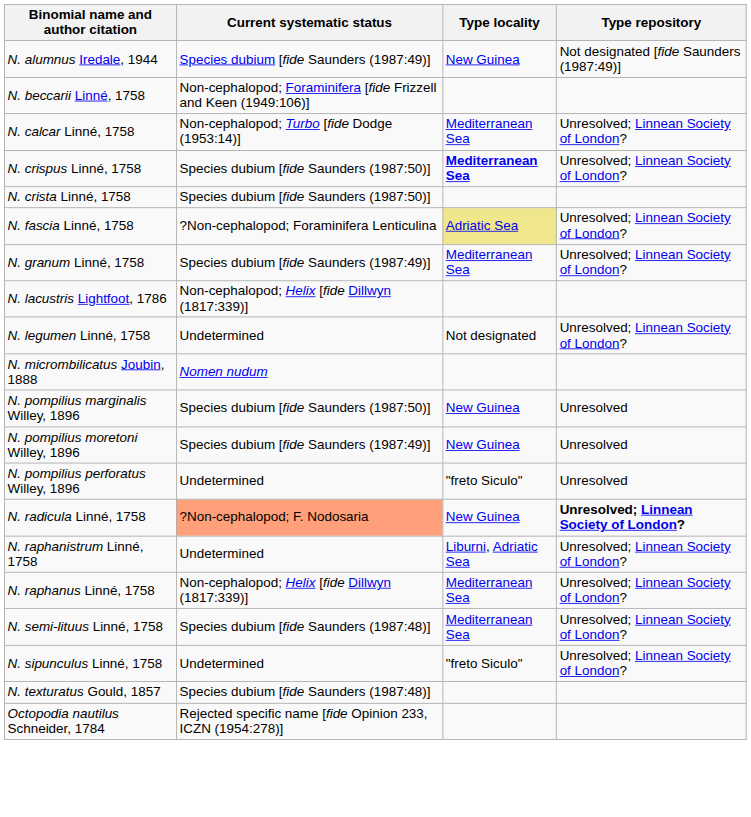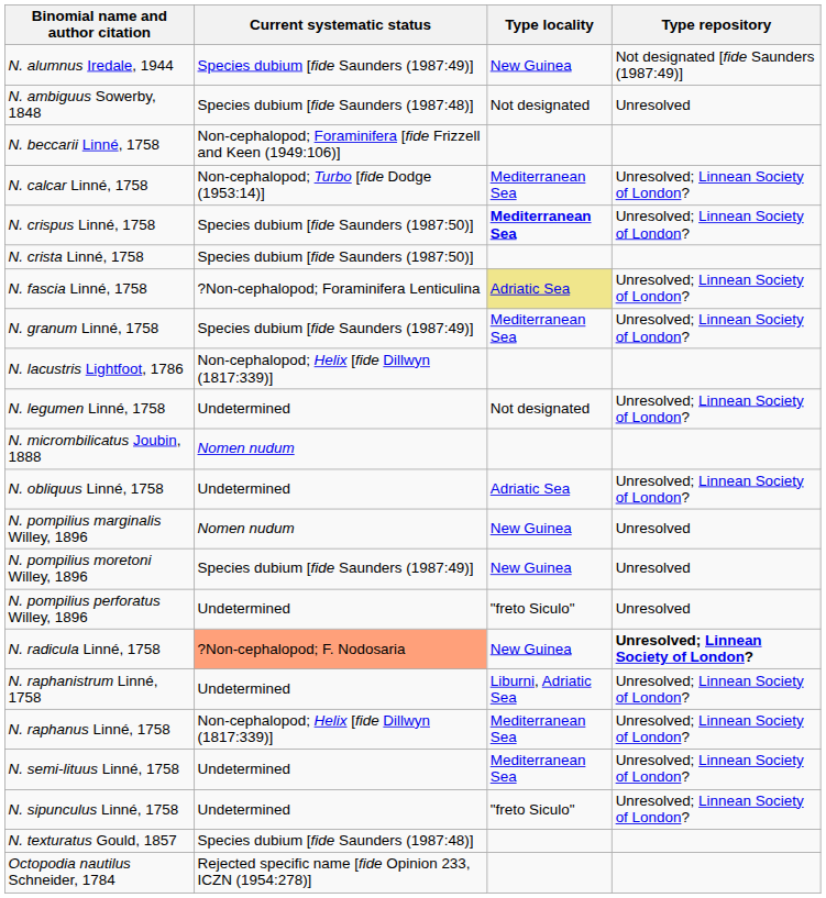+ row: N. ambiguus Sowerby, 1848 | Species dubium [fide Saunders (1987:48)] | Not designated | Unresolved
+ row: N. obliquus Linné, 1758 | Undetermined | Adriatic Sea | Unresolved; Linnean Society of London?
N. pompilius marginalis Willey, 1896 | Current systematic status: Species dubium [fide Saunders (1987:50)] -> Nomen nudum
N. semi-lituus Linné, 1758 | Current systematic status: Species dubium [fide Saunders (1987:48)] -> Undetermined
